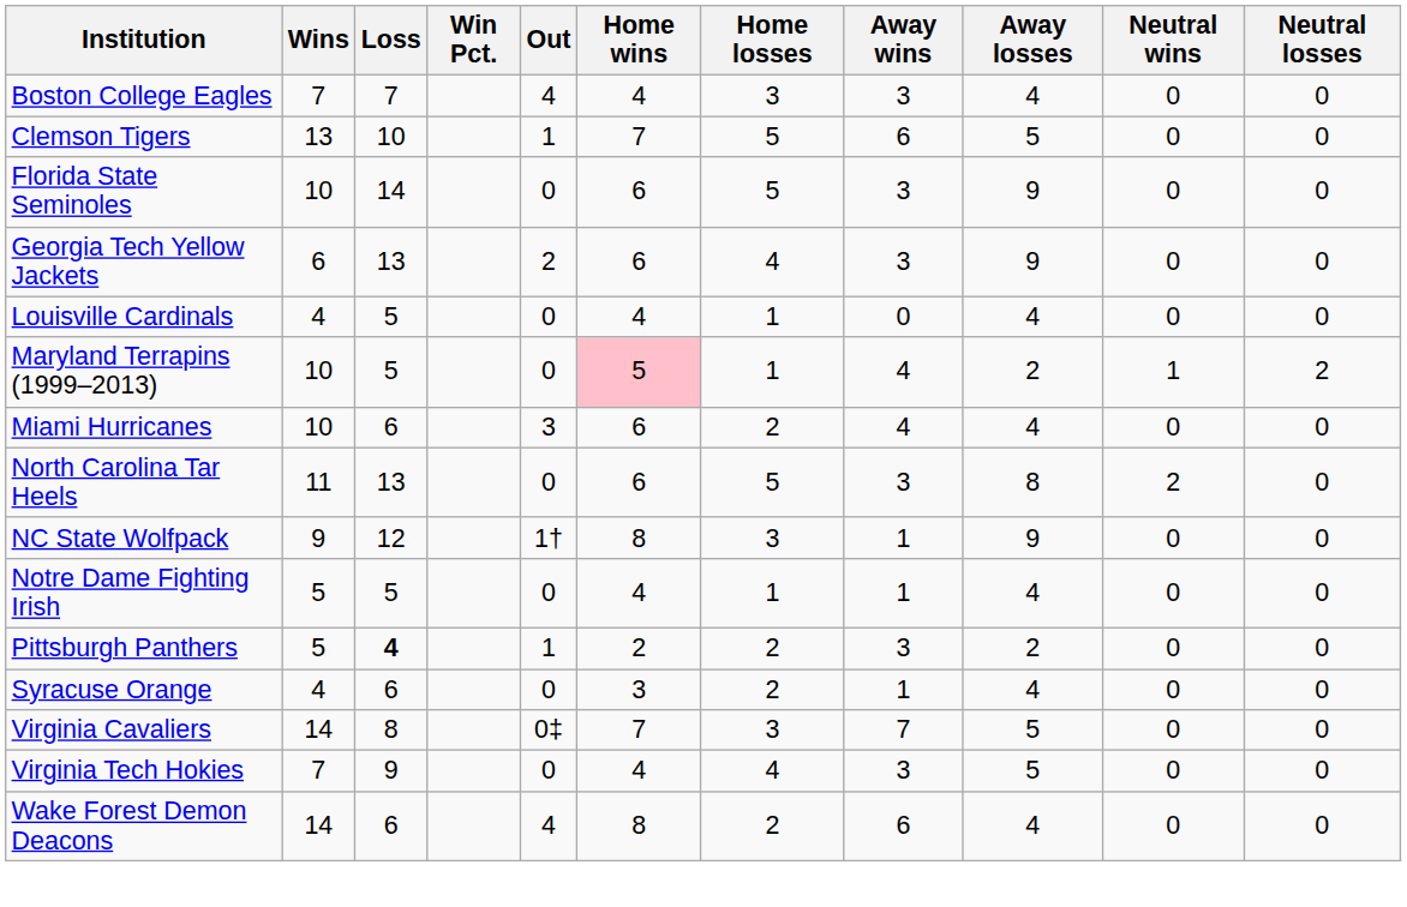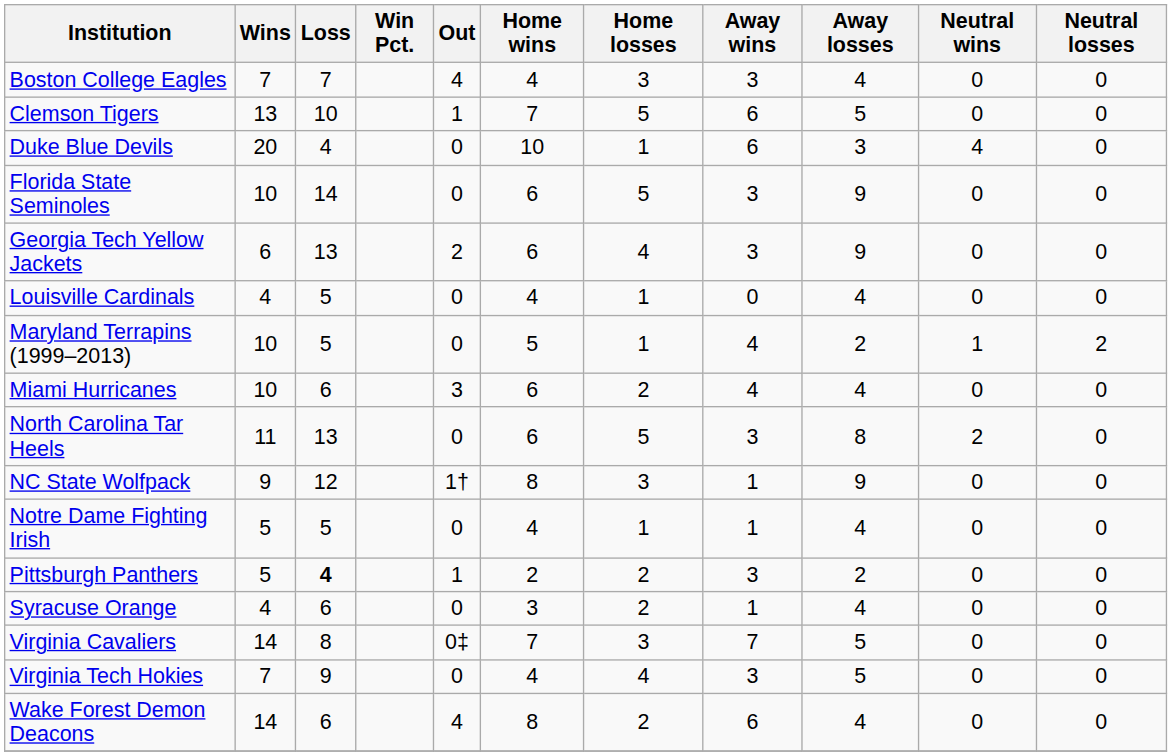+ row: Duke Blue Devils | 20 | 4 | 0 | 10 | 1 | 6 | 3 | 4 | 0
Maryland Terrapins (1999–2013) | Home wins: pink background -> no background
